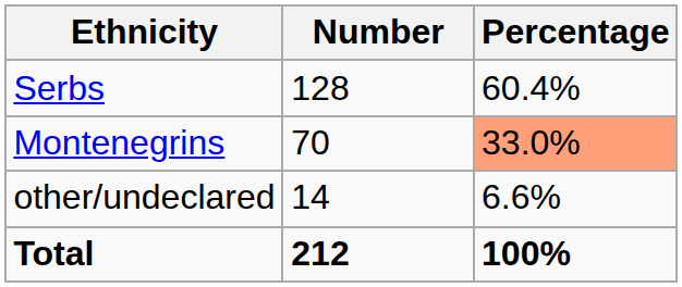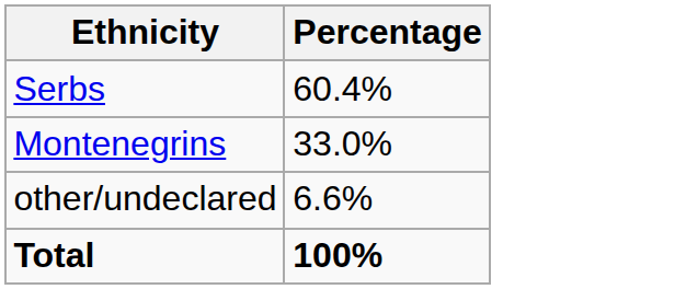- column: Number | 128 | 70 | 14 | 212
Montenegrins | Percentage: lightsalmon background -> no background
